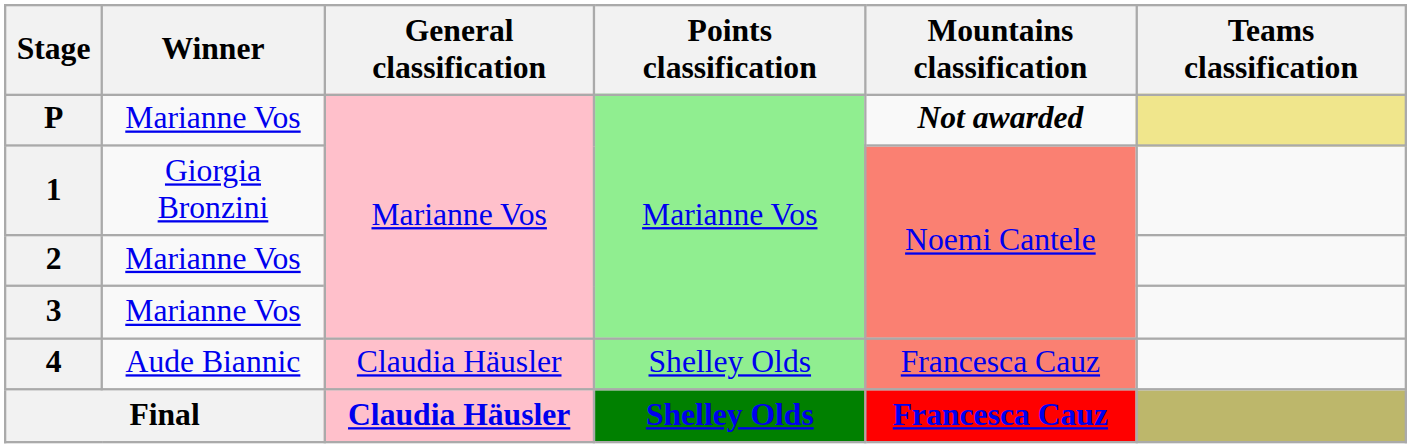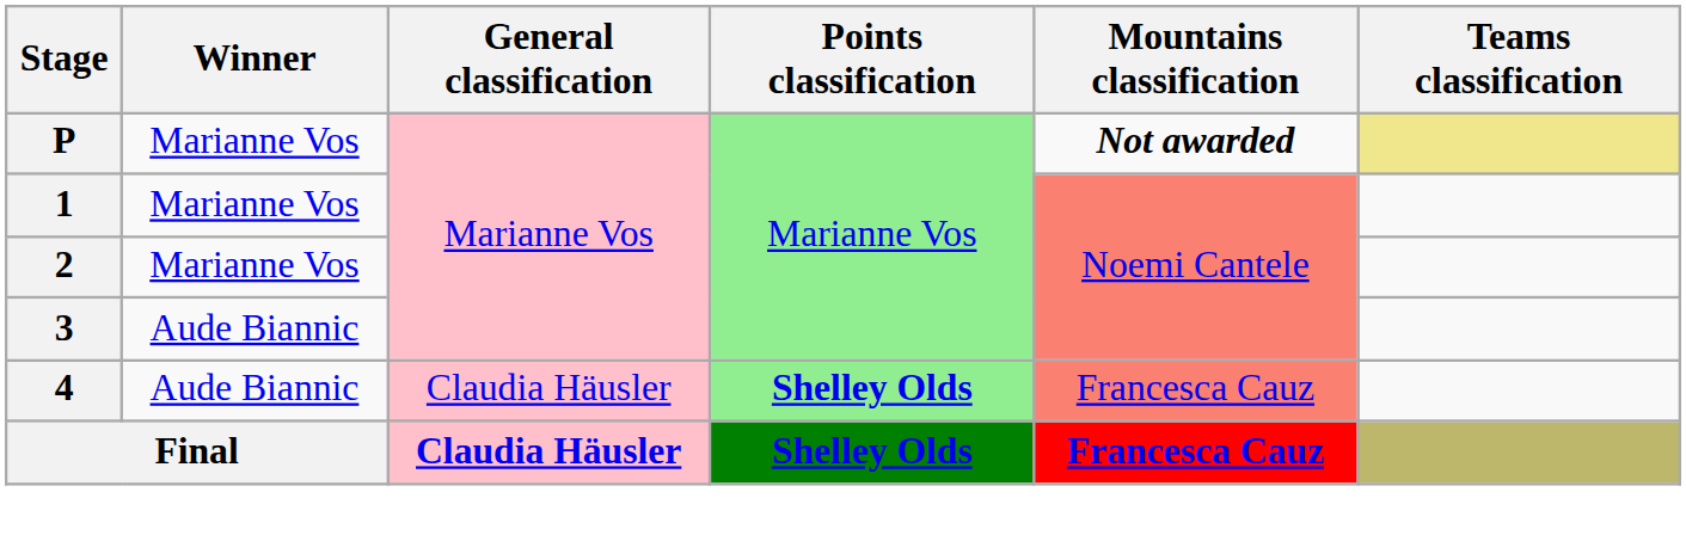1 | Winner: Giorgia Bronzini -> Marianne Vos
3 | Winner: Marianne Vos -> Aude Biannic
4 | Points classification: normal -> bold
